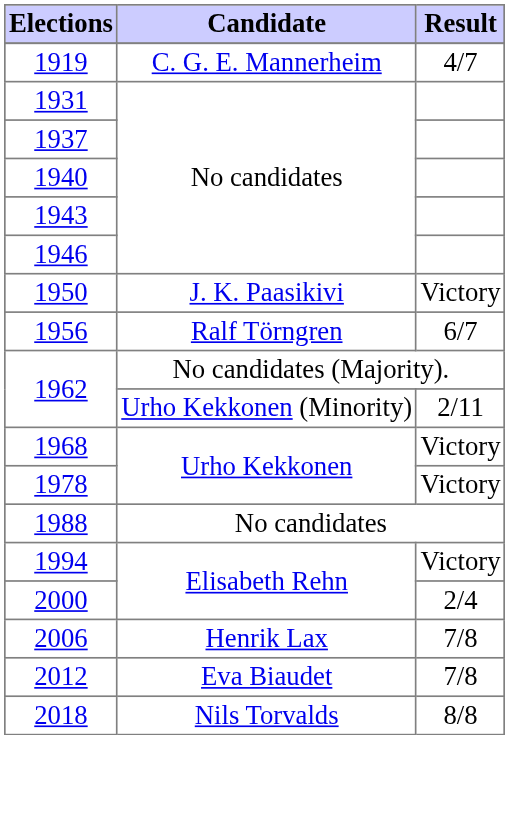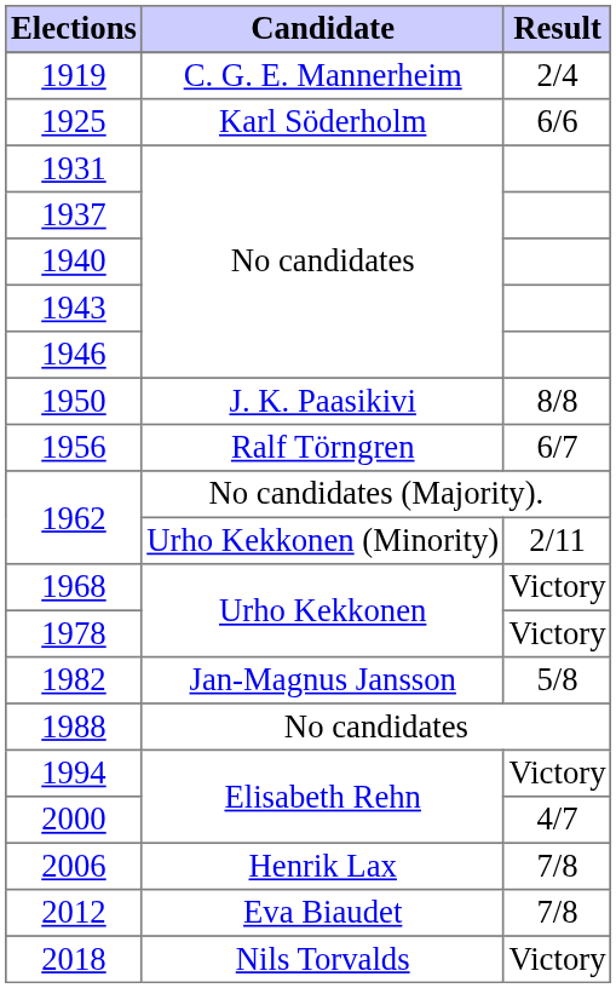1919 | Result: 4/7 -> 2/4
+ row: 1925 | Karl Söderholm | 6/6
1950 | Result: Victory -> 8/8
+ row: 1982 | Jan-Magnus Jansson | 5/8
2000 | Result: 2/4 -> 4/7
2018 | Result: 8/8 -> Victory
